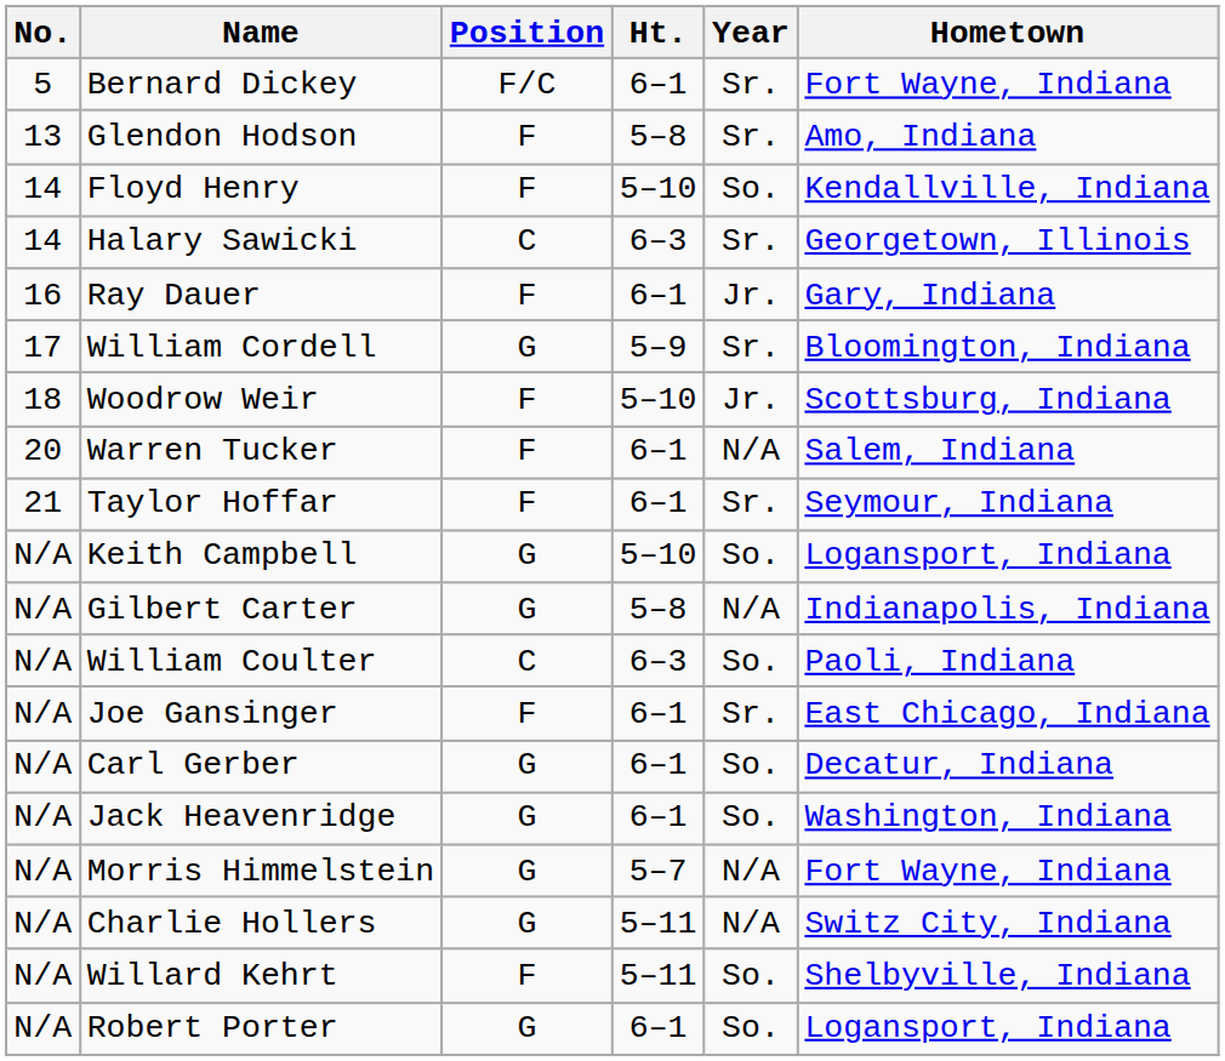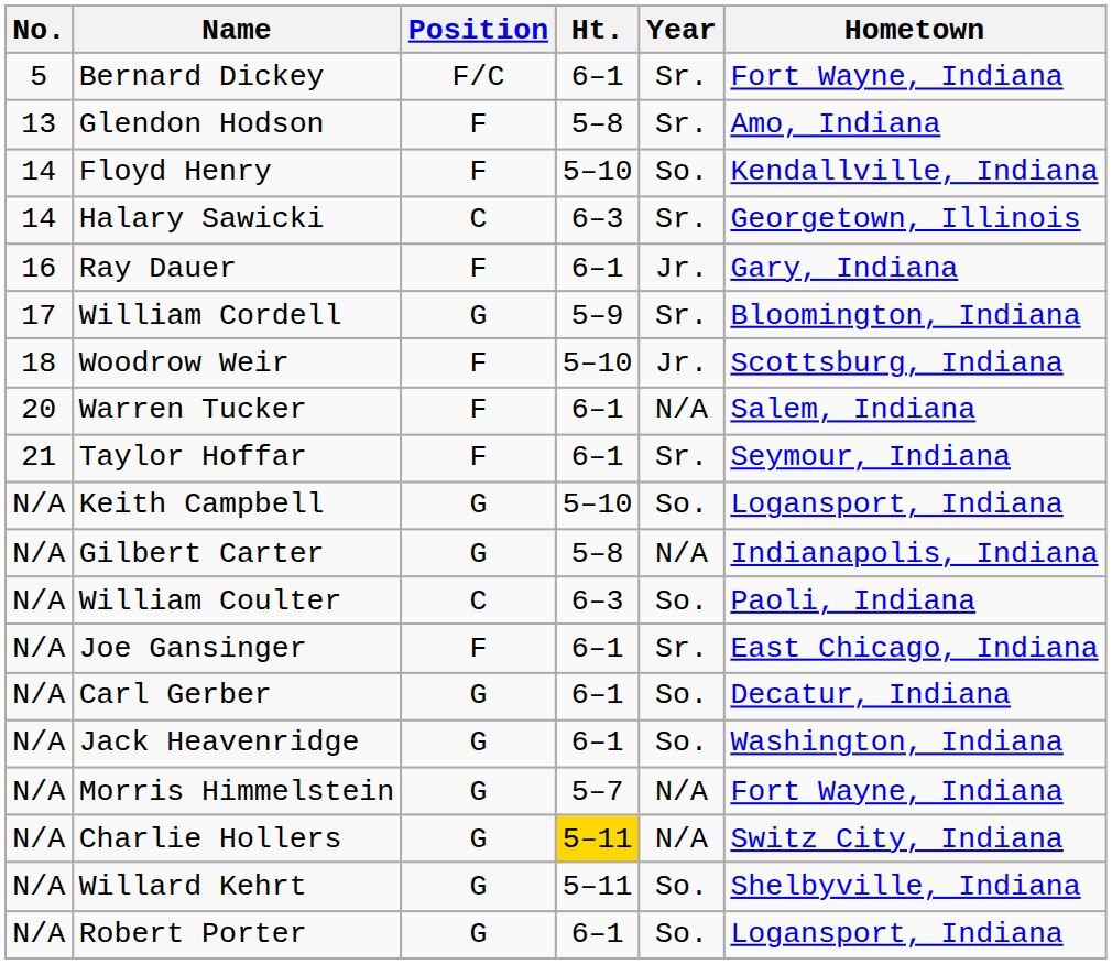Charlie Hollers | Ht.: no background -> gold background
Willard Kehrt | Position: F -> G
